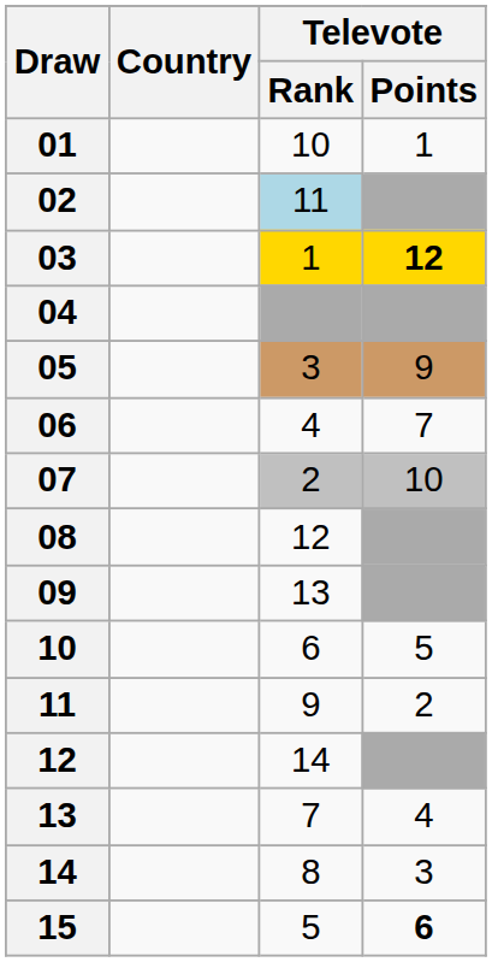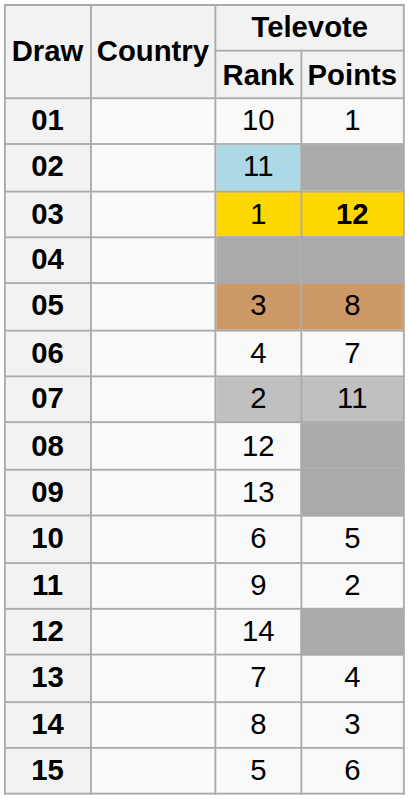05 | Televote / Points: 9 -> 8
07 | Televote / Points: 10 -> 11
15 | Televote / Points: bold -> normal
